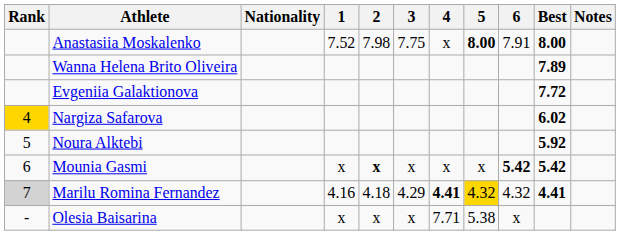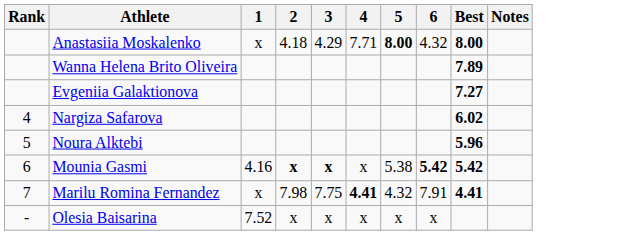- column: Nationality
Anastasiia Moskalenko | 1: 7.52 -> x
Anastasiia Moskalenko | 2: 7.98 -> 4.18
Anastasiia Moskalenko | 3: 7.75 -> 4.29
Anastasiia Moskalenko | 4: x -> 7.71
Anastasiia Moskalenko | 6: 7.91 -> 4.32
Evgeniia Galaktionova | Best: 7.72 -> 7.27
Nargiza Safarova | Rank: gold background -> no background
Noura Alktebi | Best: 5.92 -> 5.96
Mounia Gasmi | 1: x -> 4.16
Mounia Gasmi | 3: normal -> bold
Mounia Gasmi | 5: x -> 5.38
Marilu Romina Fernandez | Rank: lightgrey background -> no background
Marilu Romina Fernandez | 1: 4.16 -> x
Marilu Romina Fernandez | 2: 4.18 -> 7.98
Marilu Romina Fernandez | 3: 4.29 -> 7.75
Marilu Romina Fernandez | 5: gold background -> no background
Marilu Romina Fernandez | 6: 4.32 -> 7.91
Olesia Baisarina | 1: x -> 7.52
Olesia Baisarina | 4: 7.71 -> x
Olesia Baisarina | 5: 5.38 -> x
